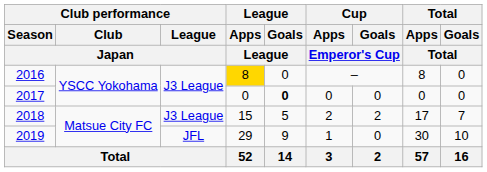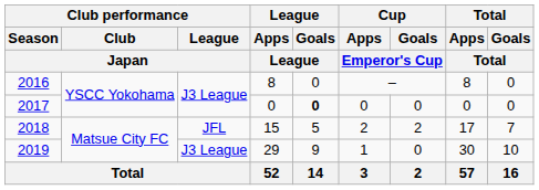2016 | League / Apps / League: gold background -> no background
2018 | Club performance / League / Japan: J3 League -> JFL
2019 | Club performance / League / Japan: JFL -> J3 League
